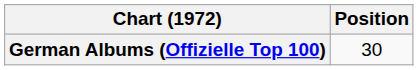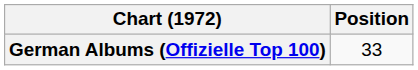German Albums (Offizielle Top 100) | Position: 30 -> 33
